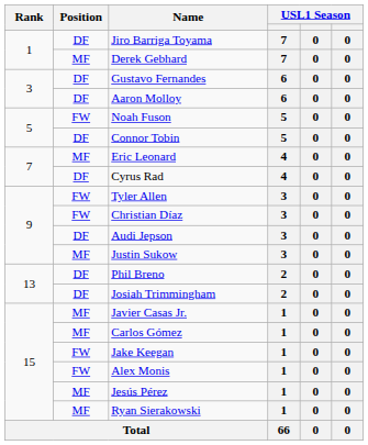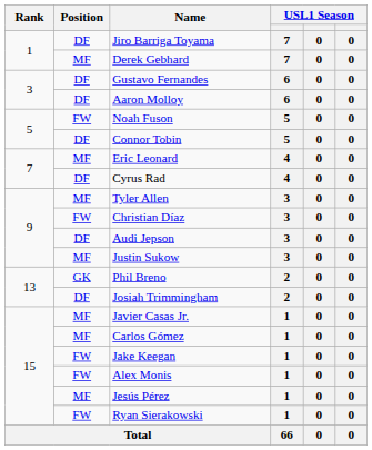Tyler Allen | Position: FW -> MF
Phil Breno | Position: DF -> GK
Ryan Sierakowski | Position: MF -> FW
